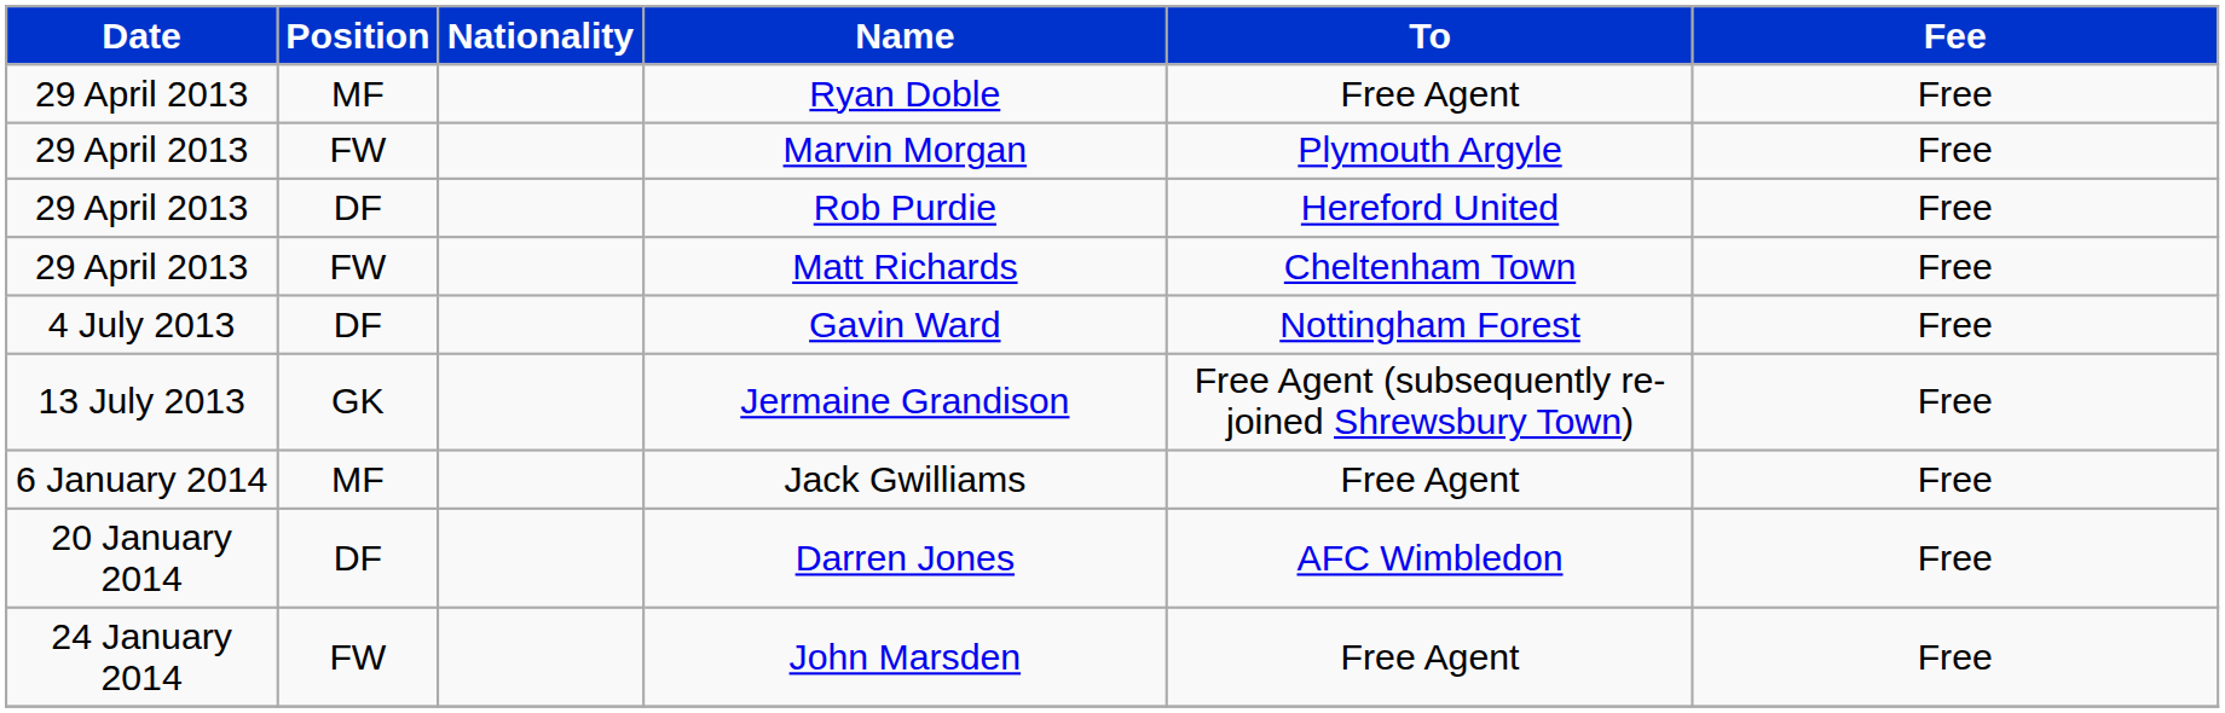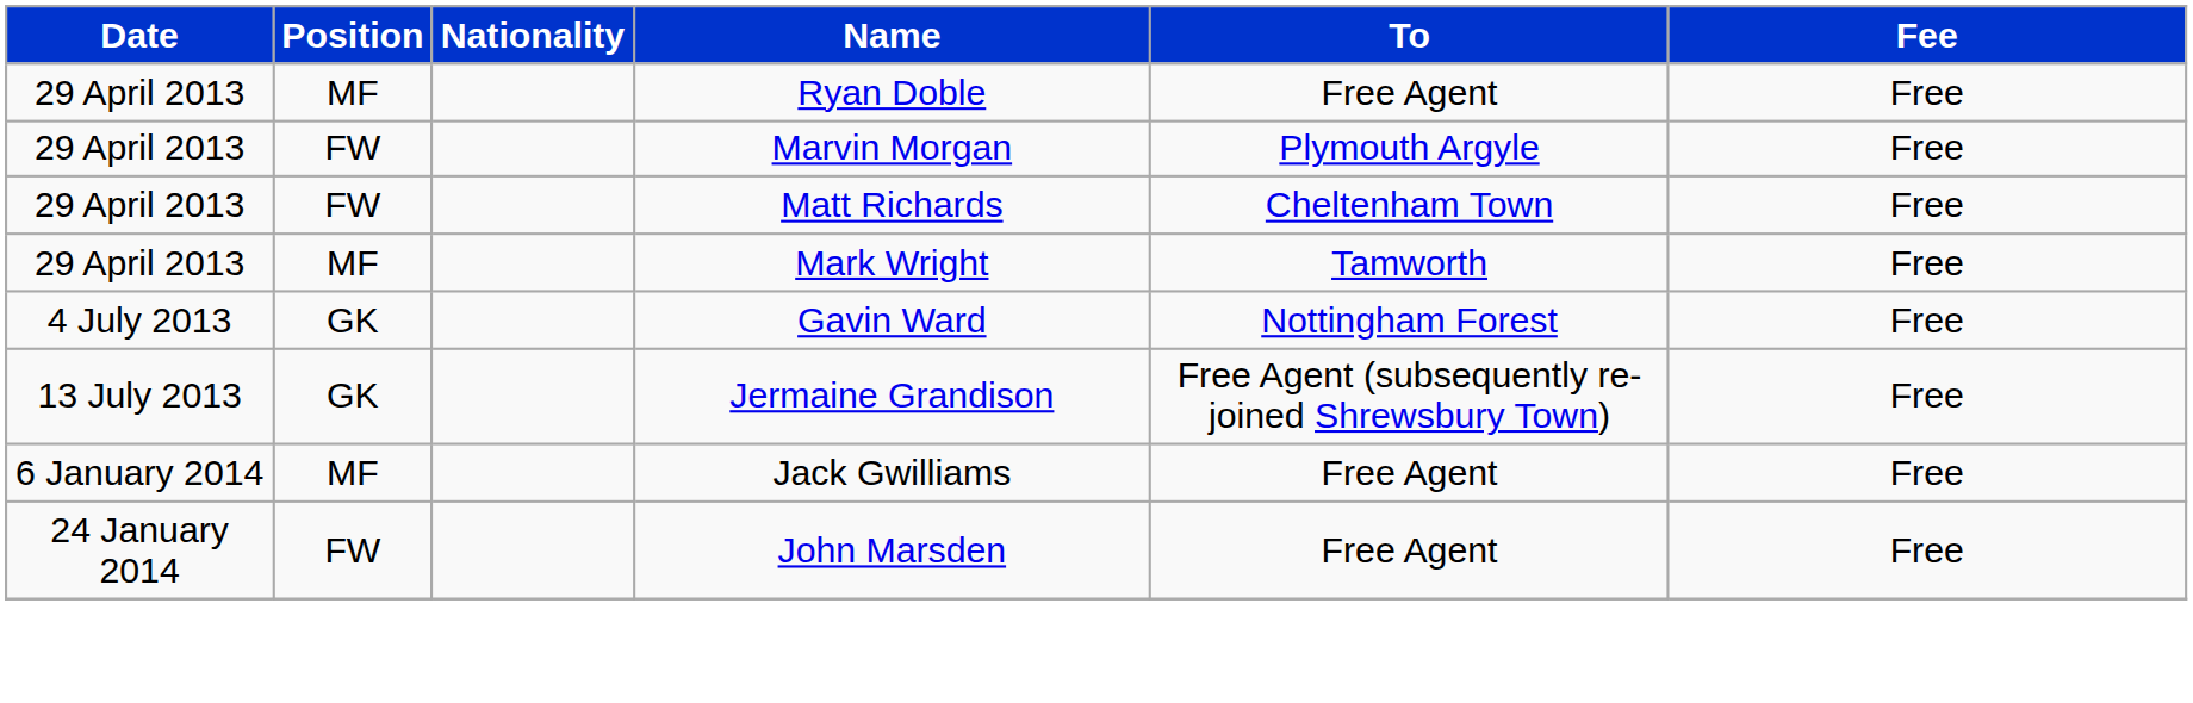- row: 29 April 2013 | DF | Rob Purdie | Hereford United | Free
+ row: 29 April 2013 | MF | Mark Wright | Tamworth | Free
Gavin Ward | Position: DF -> GK
- row: 20 January 2014 | DF | Darren Jones | AFC Wimbledon | Free
